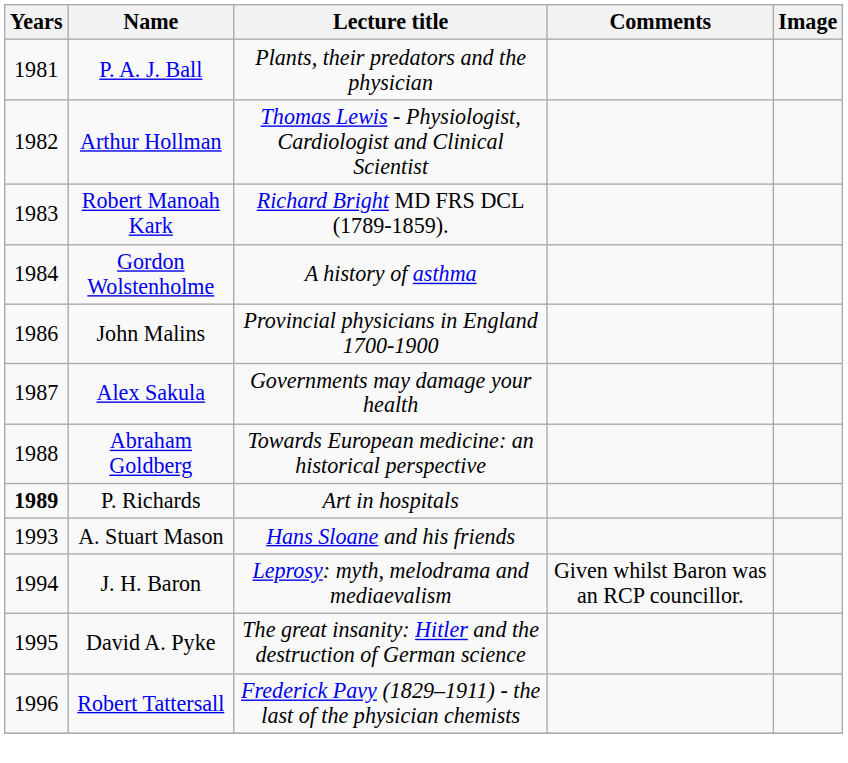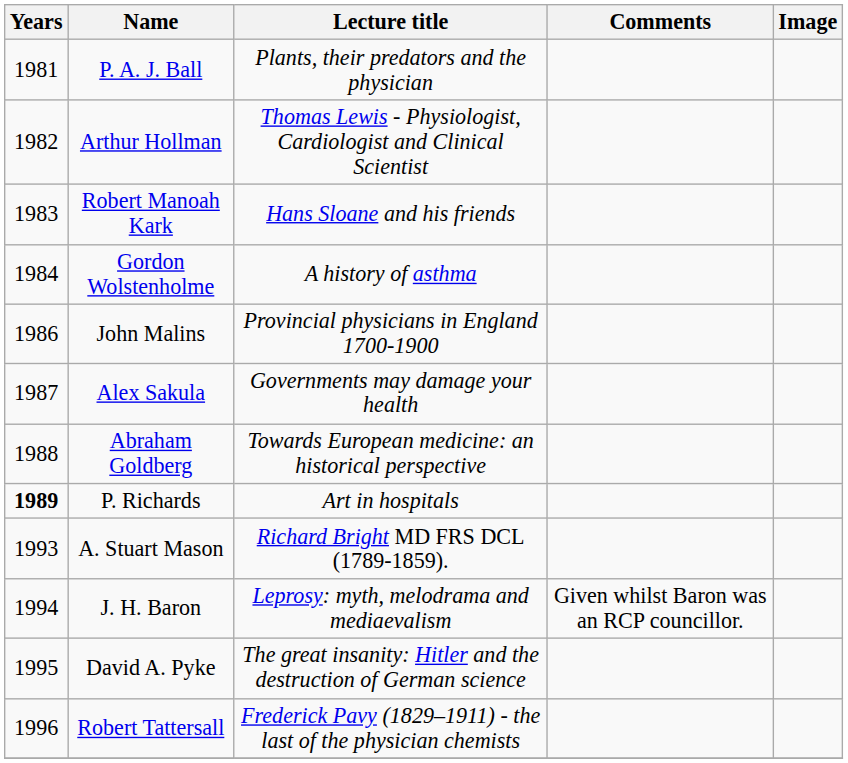Robert Manoah Kark | Lecture title: Richard Bright MD FRS DCL (1789-1859). -> Hans Sloane and his friends
A. Stuart Mason | Lecture title: Hans Sloane and his friends -> Richard Bright MD FRS DCL (1789-1859).
